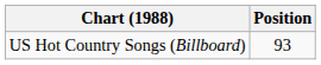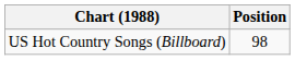US Hot Country Songs (Billboard) | Position: 93 -> 98
